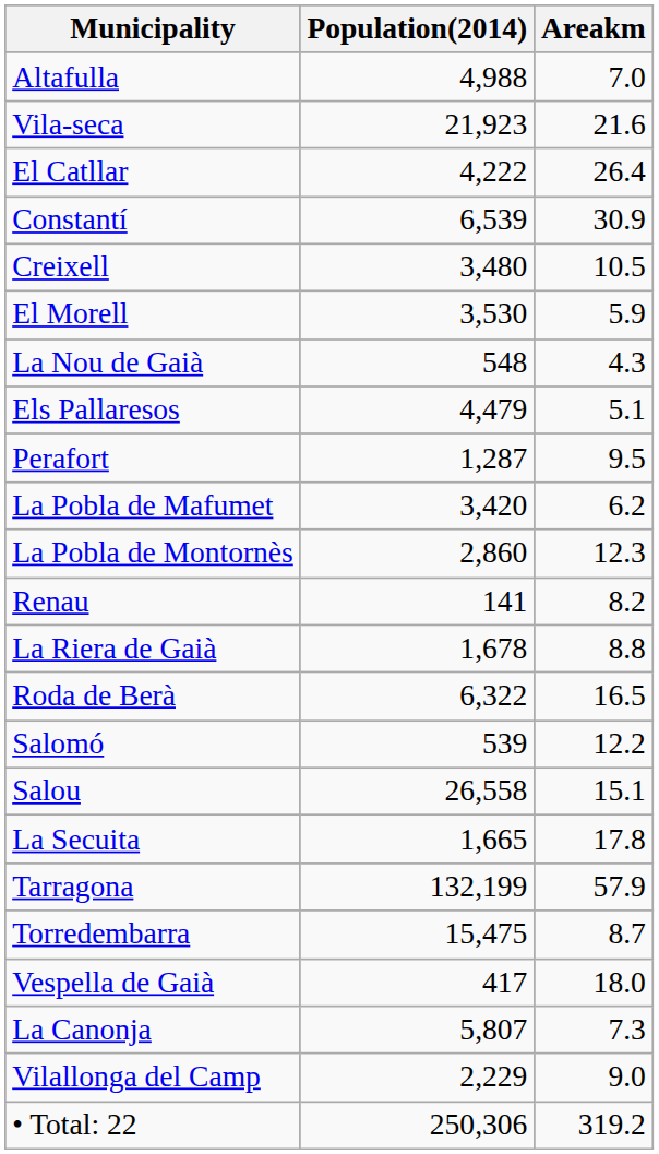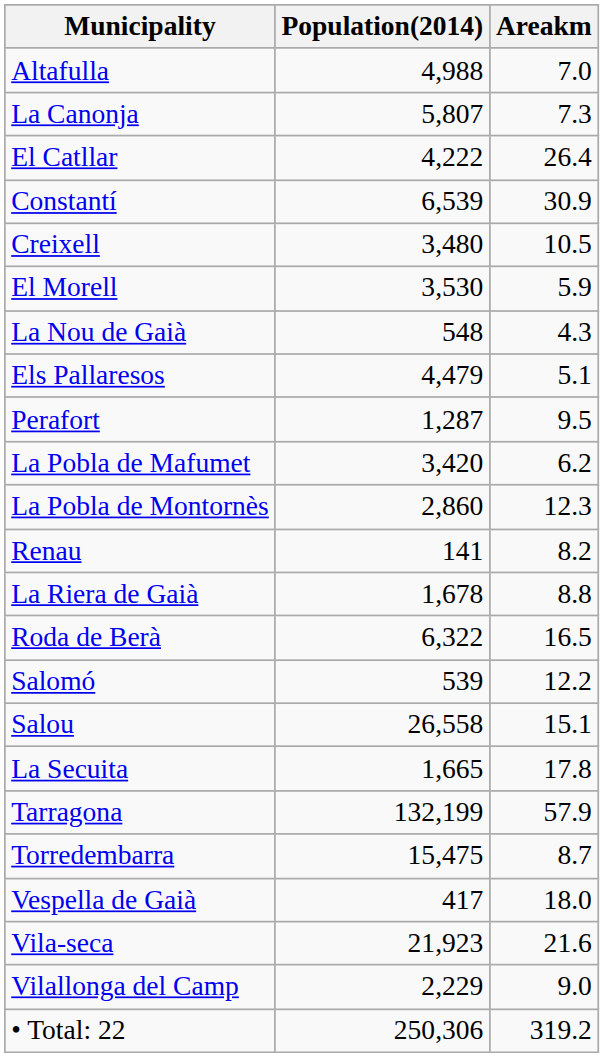rows swapped: La Canonja <-> Vila-seca
